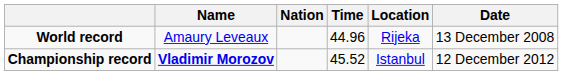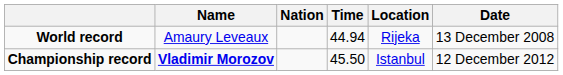World record | Time: 44.96 -> 44.94
Championship record | Time: 45.52 -> 45.50
